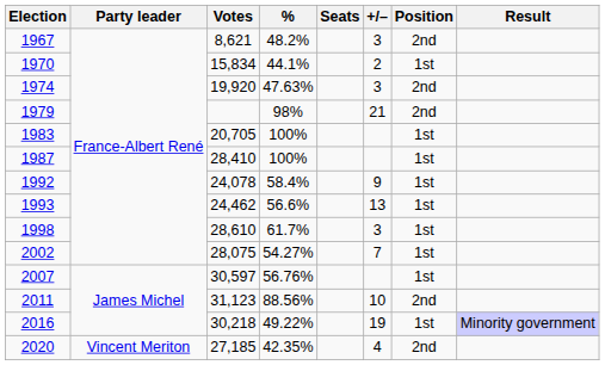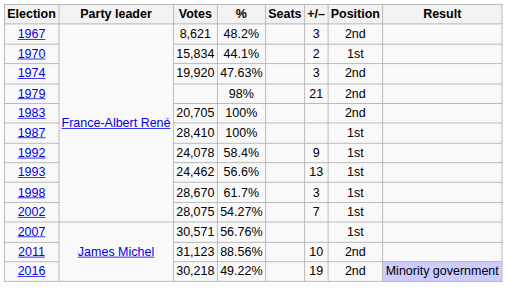1983 | Position: 1st -> 2nd
1998 | Votes: 28,610 -> 28,670
2007 | Votes: 30,597 -> 30,571
2016 | Position: 1st -> 2nd
- row: 2020 | Vincent Meriton | 27,185 | 42.35% | 4 | 2nd
